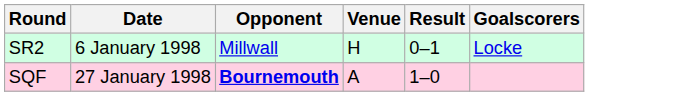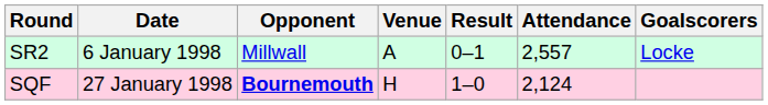+ column: Attendance | 2,557 | 2,124
SR2 | Venue: H -> A
SQF | Venue: A -> H
